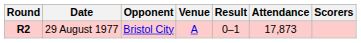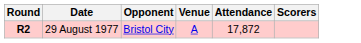- column: Result | 0–1
29 August 1977 | Attendance: 17,873 -> 17,872
